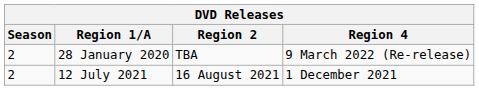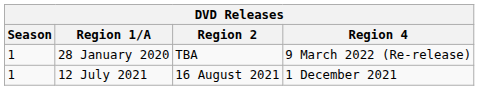28 January 2020 | Season: 2 -> 1
12 July 2021 | Season: 2 -> 1
